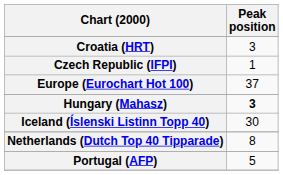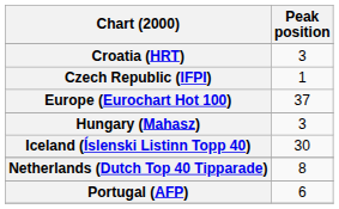Hungary (Mahasz) | Peak position: bold -> normal
Portugal (AFP) | Peak position: 5 -> 6
